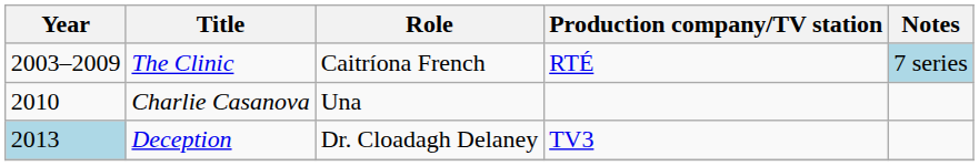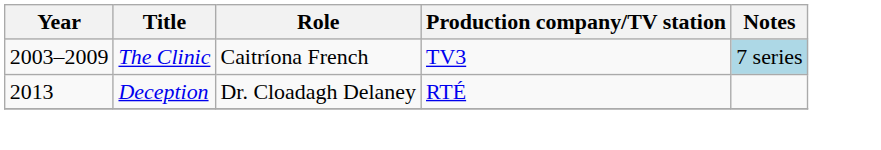The Clinic | Production company/TV station: RTÉ -> TV3
- row: 2010 | Charlie Casanova | Una
Deception | Year: lightblue background -> no background
Deception | Production company/TV station: TV3 -> RTÉ
